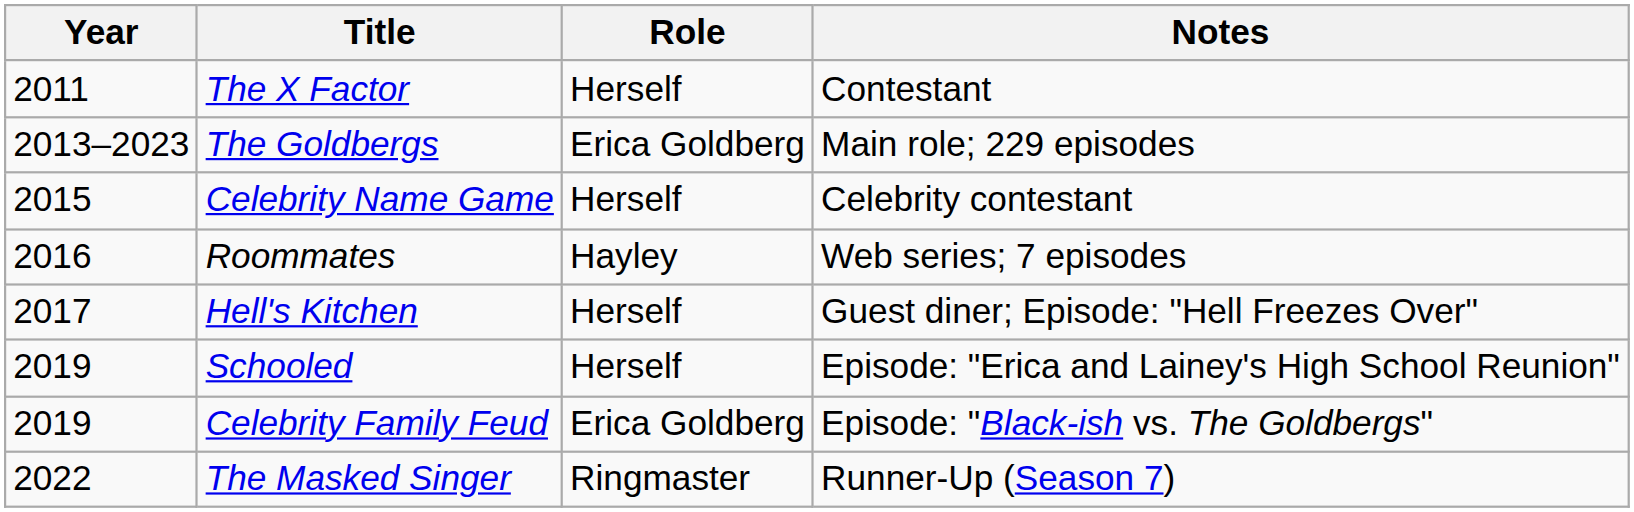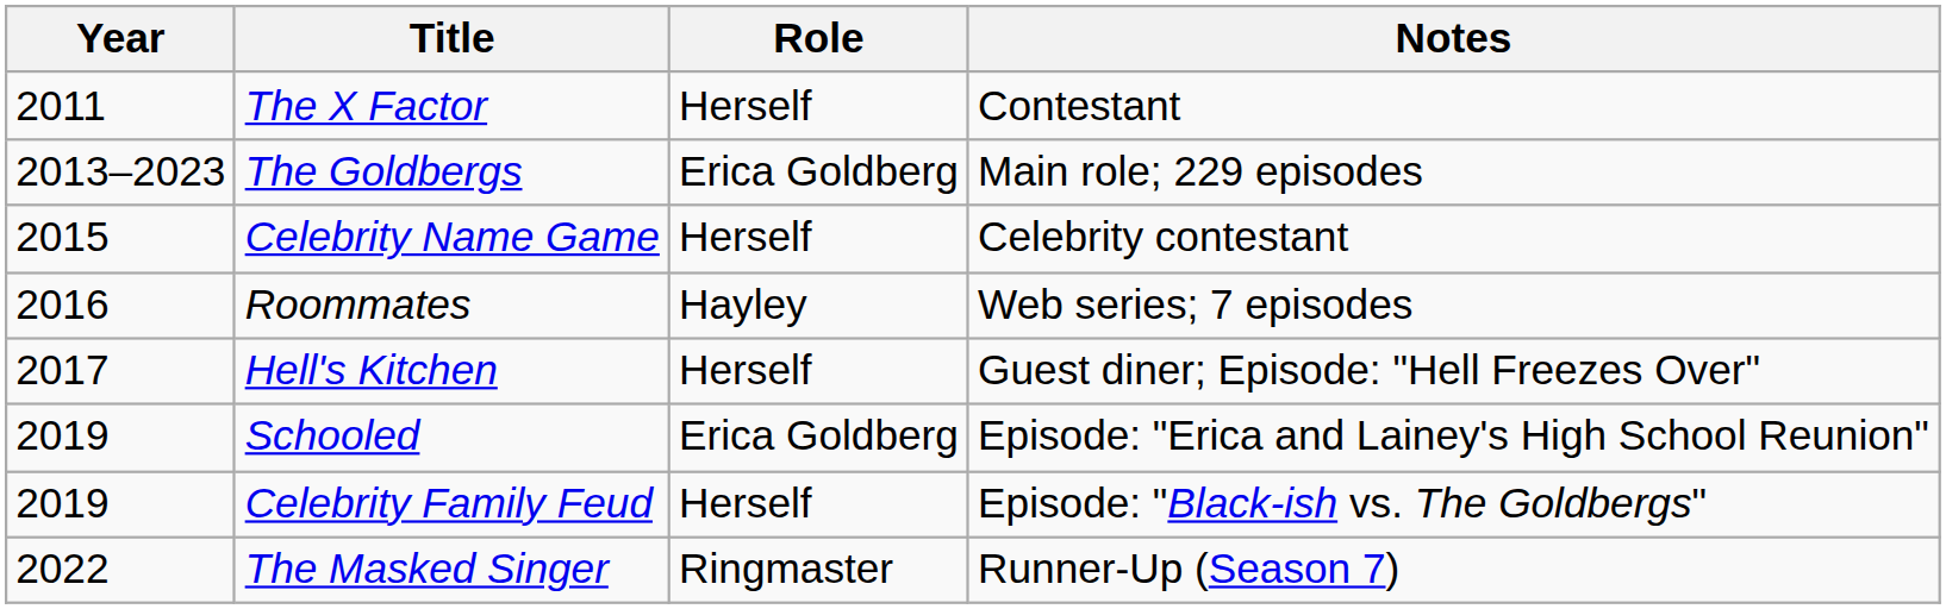Schooled | Role: Herself -> Erica Goldberg
Celebrity Family Feud | Role: Erica Goldberg -> Herself
